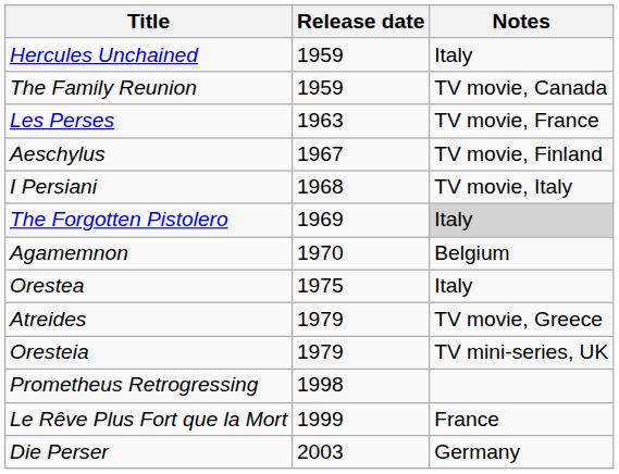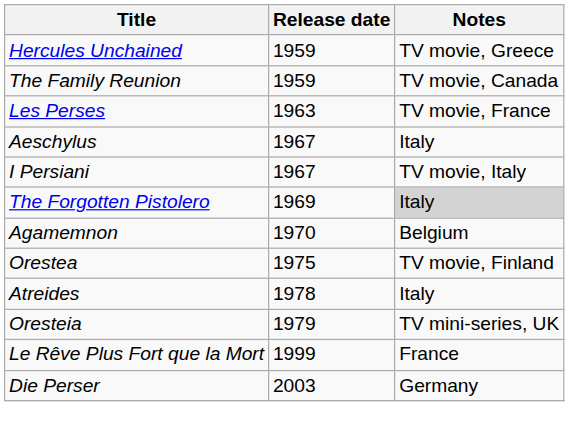Hercules Unchained | Notes: Italy -> TV movie, Greece
Aeschylus | Notes: TV movie, Finland -> Italy
I Persiani | Release date: 1968 -> 1967
Orestea | Notes: Italy -> TV movie, Finland
Atreides | Release date: 1979 -> 1978
Atreides | Notes: TV movie, Greece -> Italy
- row: Prometheus Retrogressing | 1998
